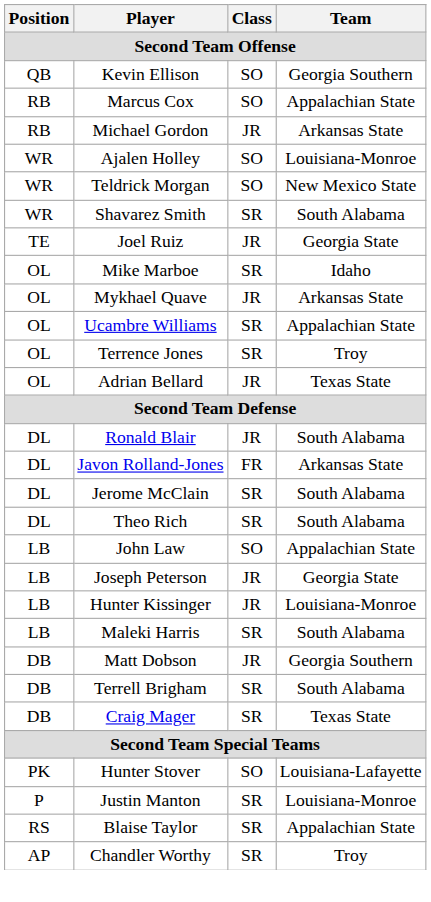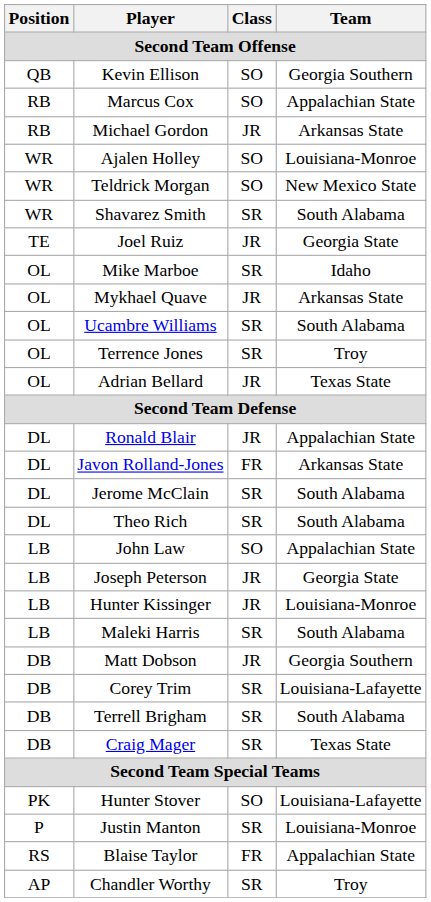Ucambre Williams | Team: Appalachian State -> South Alabama
Ronald Blair | Team: South Alabama -> Appalachian State
+ row: DB | Corey Trim | SR | Louisiana-Lafayette
Blaise Taylor | Class: SR -> FR
